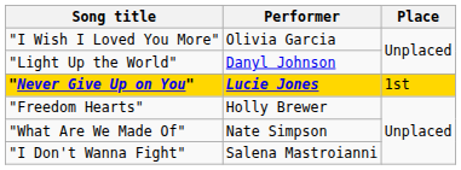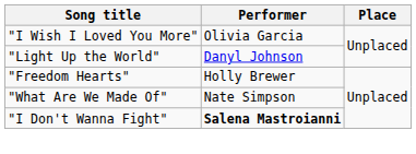- row: "Never Give Up on You" | Lucie Jones | 1st
"I Don't Wanna Fight" | Performer: normal -> bold
